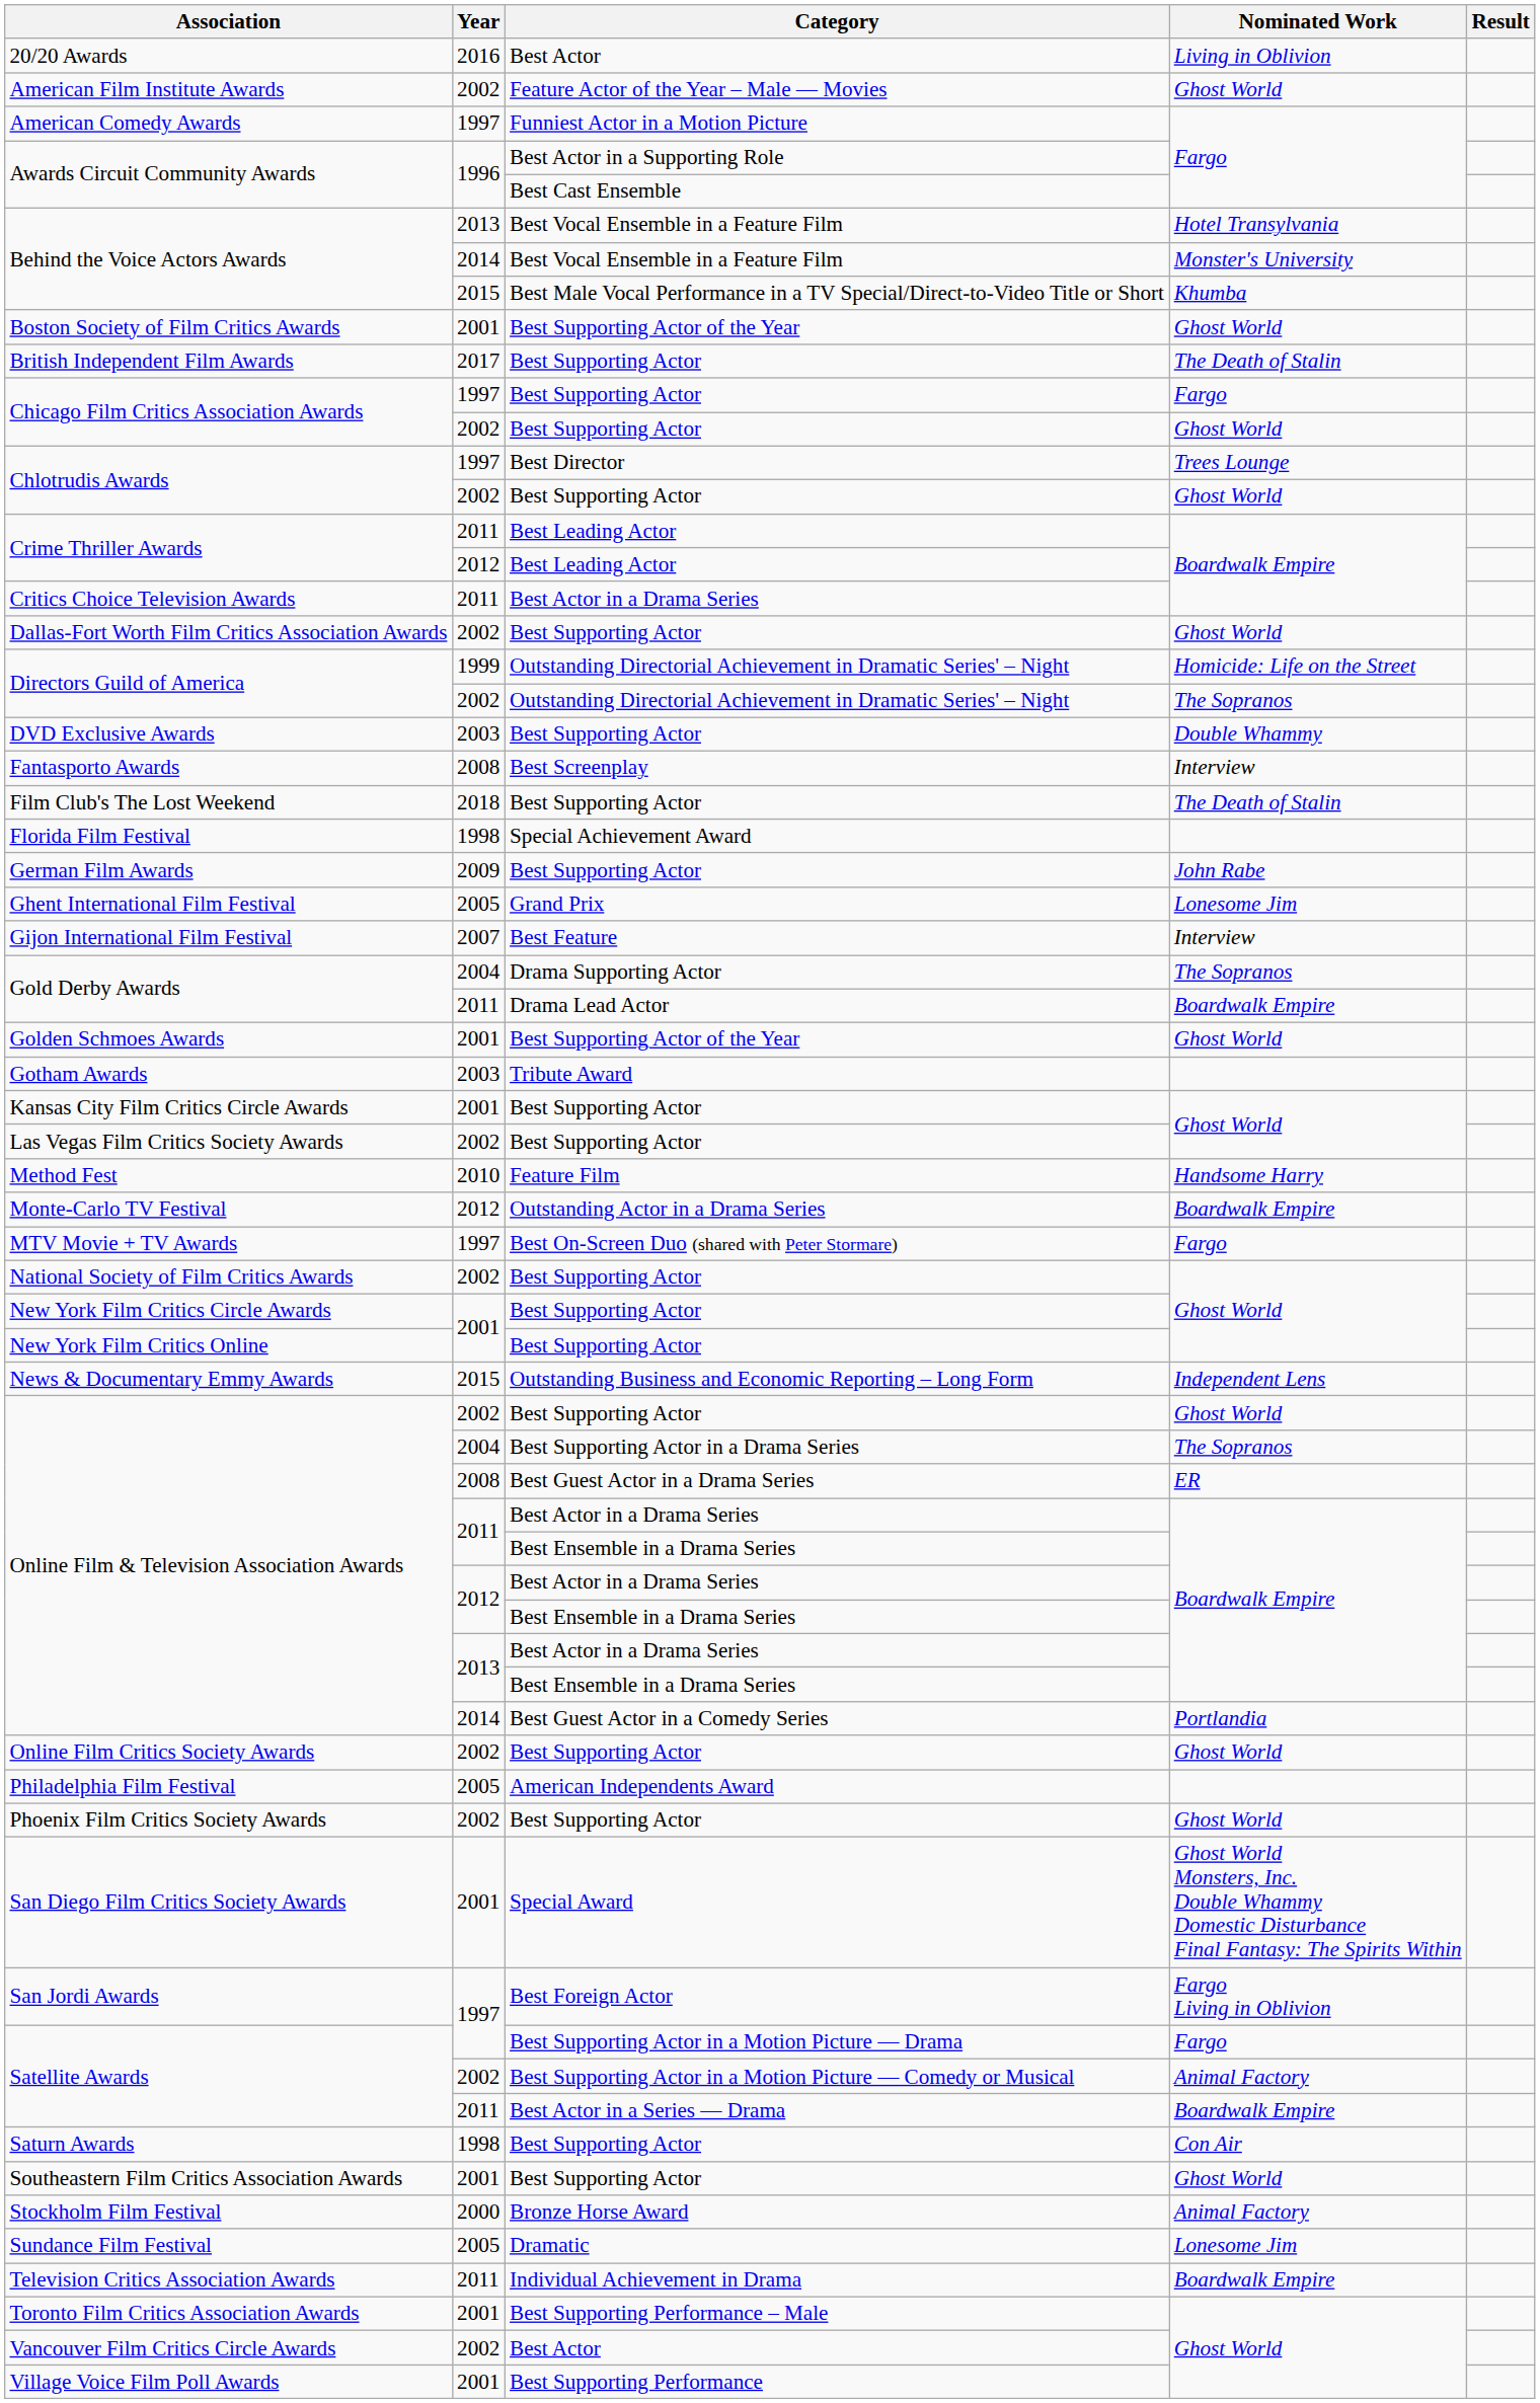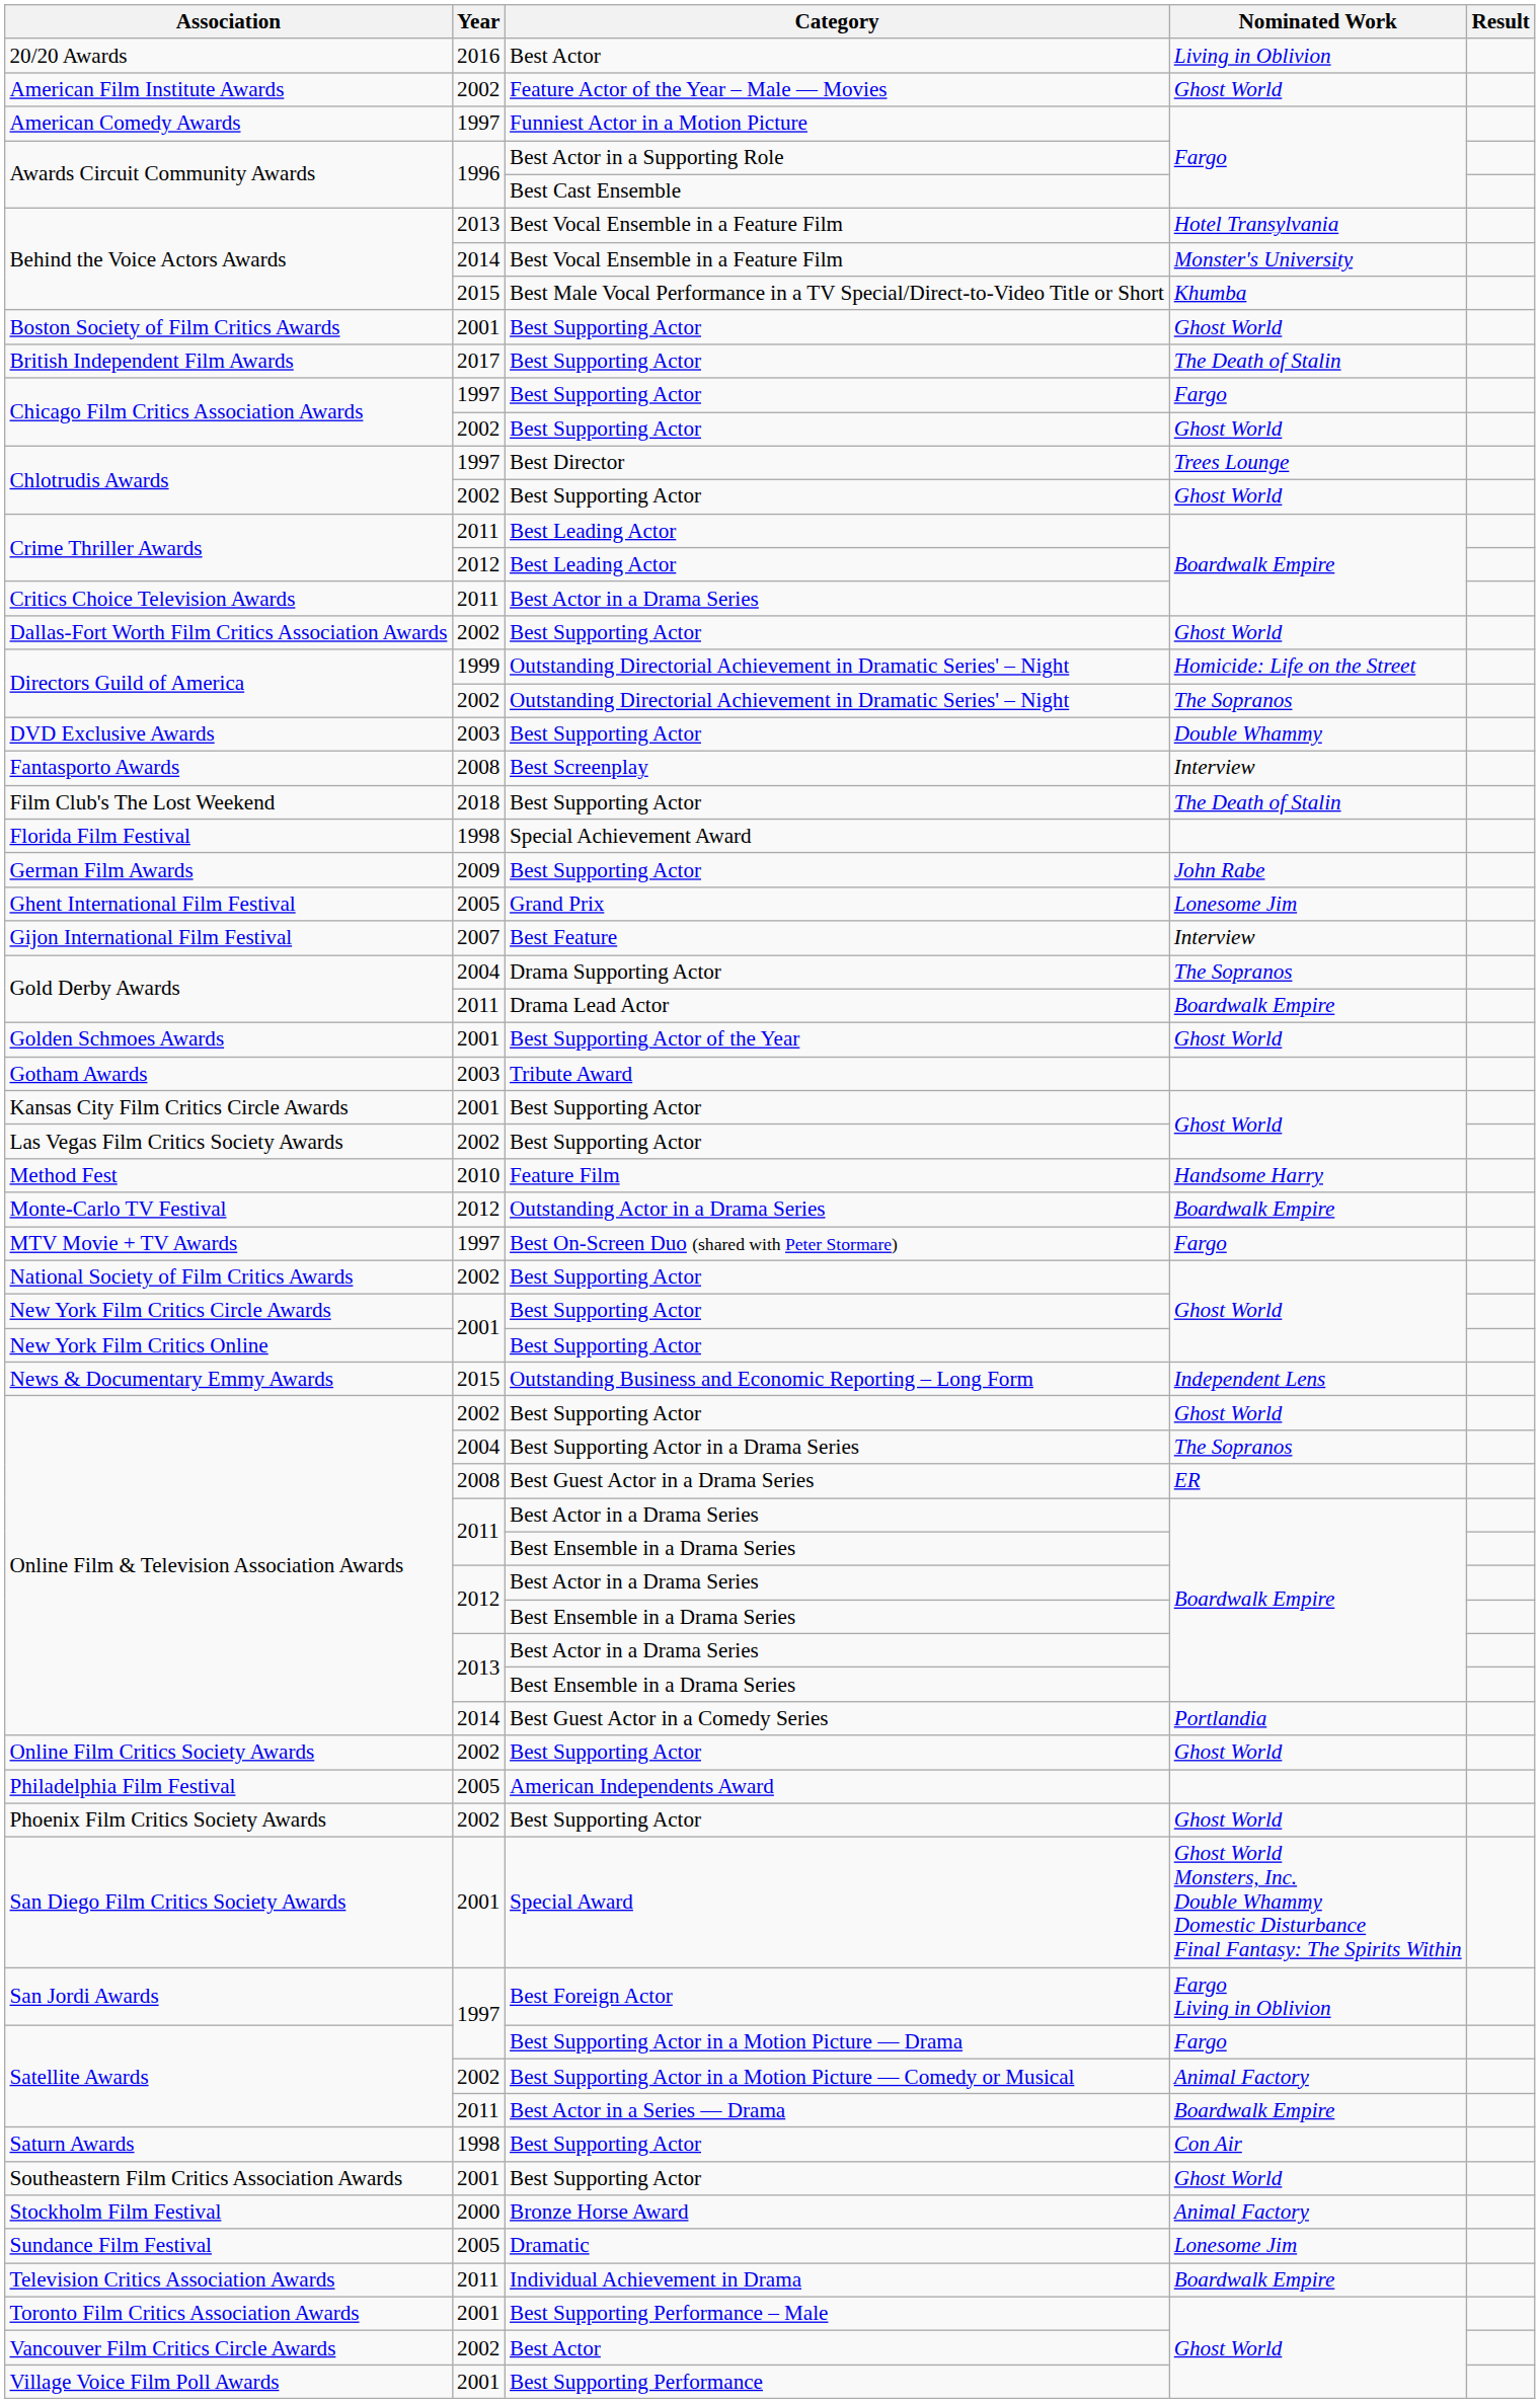Boston Society of Film Critics Awards | Category: Best Supporting Actor of the Year -> Best Supporting Actor
